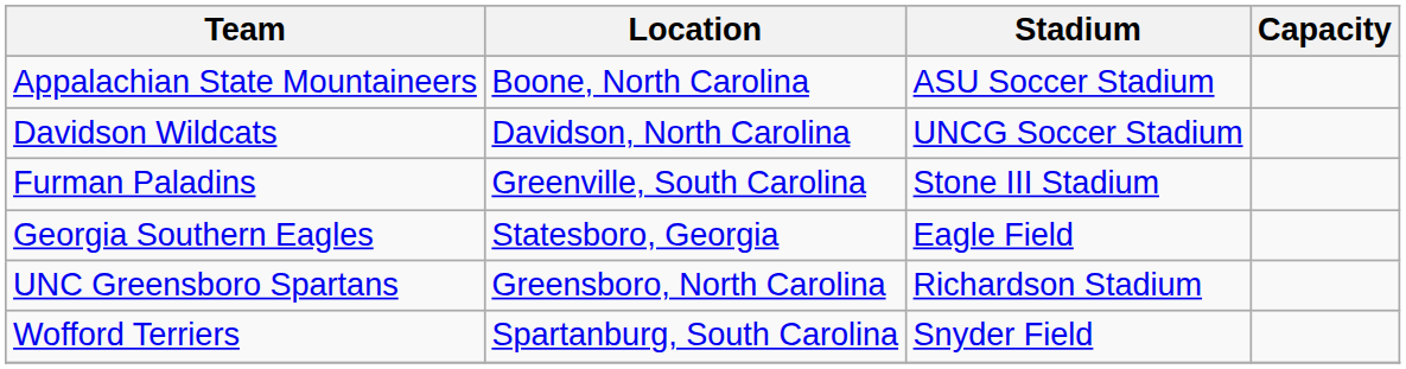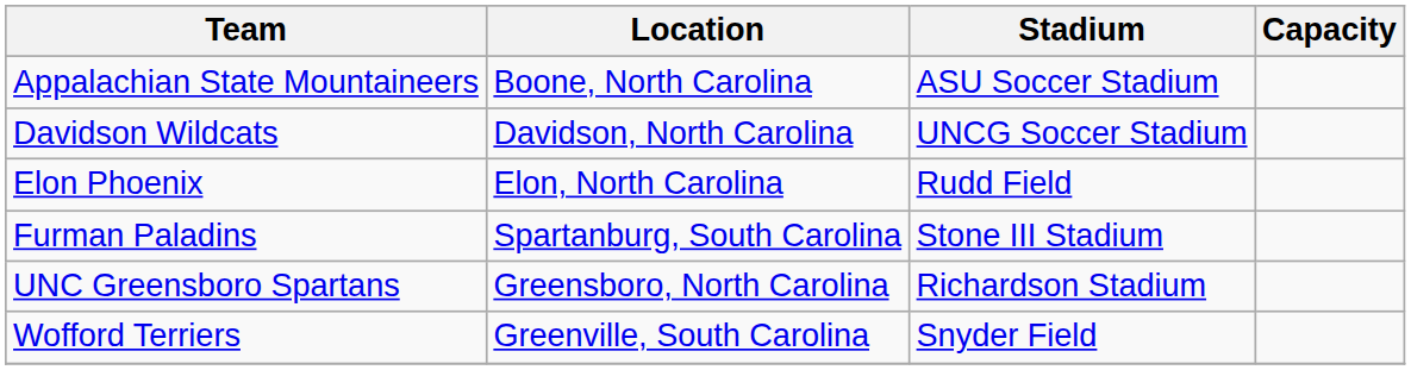+ row: Elon Phoenix | Elon, North Carolina | Rudd Field
Furman Paladins | Location: Greenville, South Carolina -> Spartanburg, South Carolina
- row: Georgia Southern Eagles | Statesboro, Georgia | Eagle Field
Wofford Terriers | Location: Spartanburg, South Carolina -> Greenville, South Carolina
